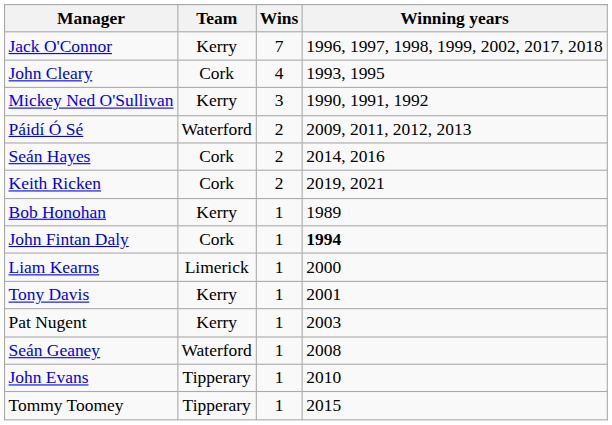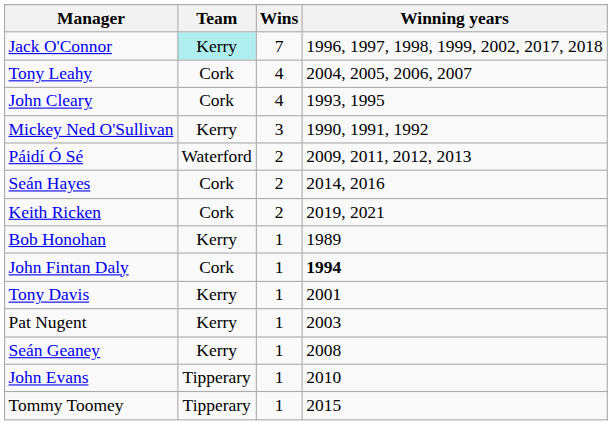Jack O'Connor | Team: no background -> paleturquoise background
+ row: Tony Leahy | Cork | 4 | 2004, 2005, 2006, 2007
- row: Liam Kearns | Limerick | 1 | 2000
Seán Geaney | Team: Waterford -> Kerry
